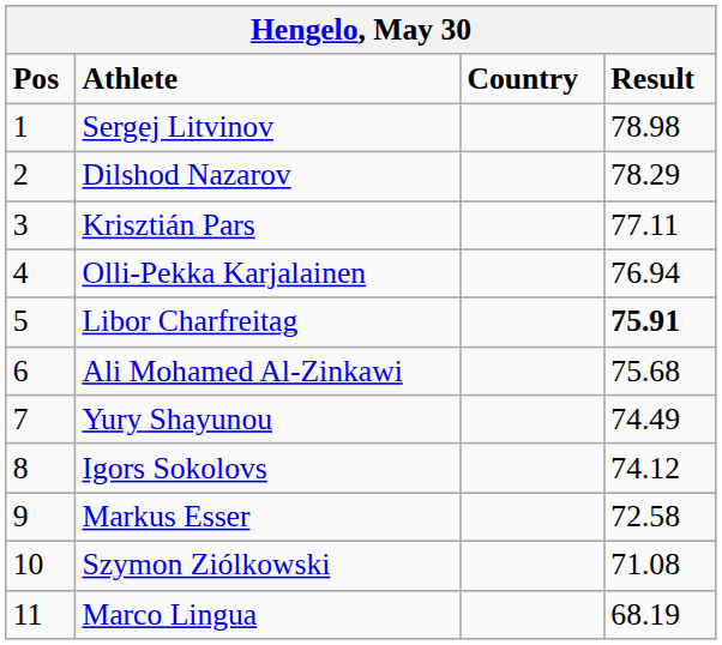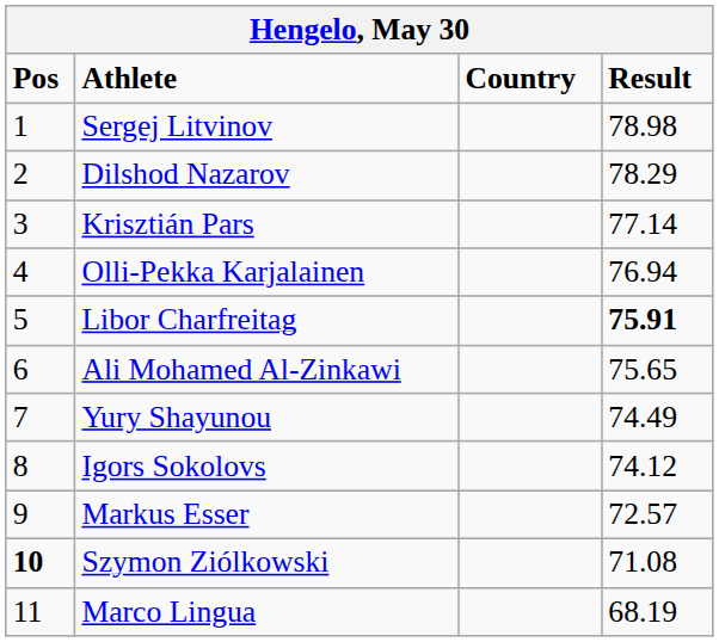Krisztián Pars | Result: 77.11 -> 77.14
Ali Mohamed Al-Zinkawi | Result: 75.68 -> 75.65
Markus Esser | Result: 72.58 -> 72.57
Szymon Ziólkowski | Pos: normal -> bold
